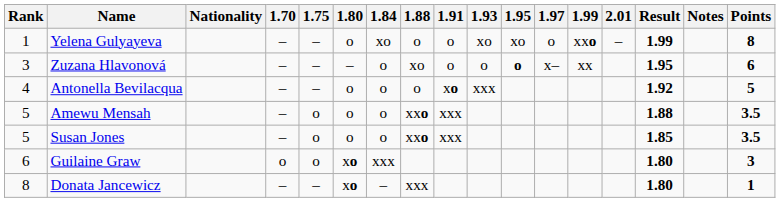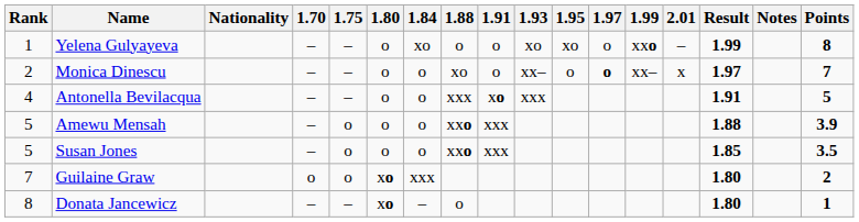+ row: 2 | Monica Dinescu | – | – | o | o | xo | o | xx– | o | o | xx– | x | 1.97 | 7
- row: 3 | Zuzana Hlavonová | – | – | – | o | xo | o | o | o | x– | xx | 1.95 | 6
Antonella Bevilacqua | 1.88: o -> xxx
Antonella Bevilacqua | Result: 1.92 -> 1.91
Amewu Mensah | Points: 3.5 -> 3.9
Guilaine Graw | Rank: 6 -> 7
Guilaine Graw | Points: 3 -> 2
Donata Jancewicz | 1.88: xxx -> o
